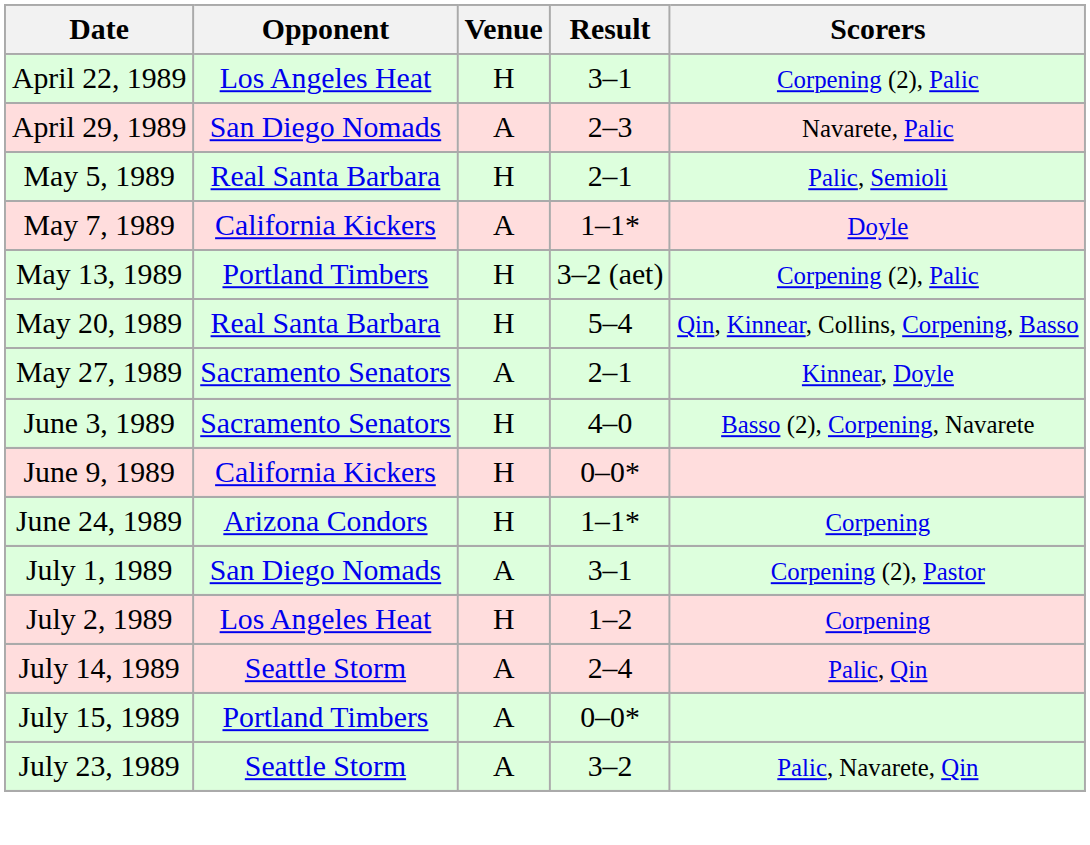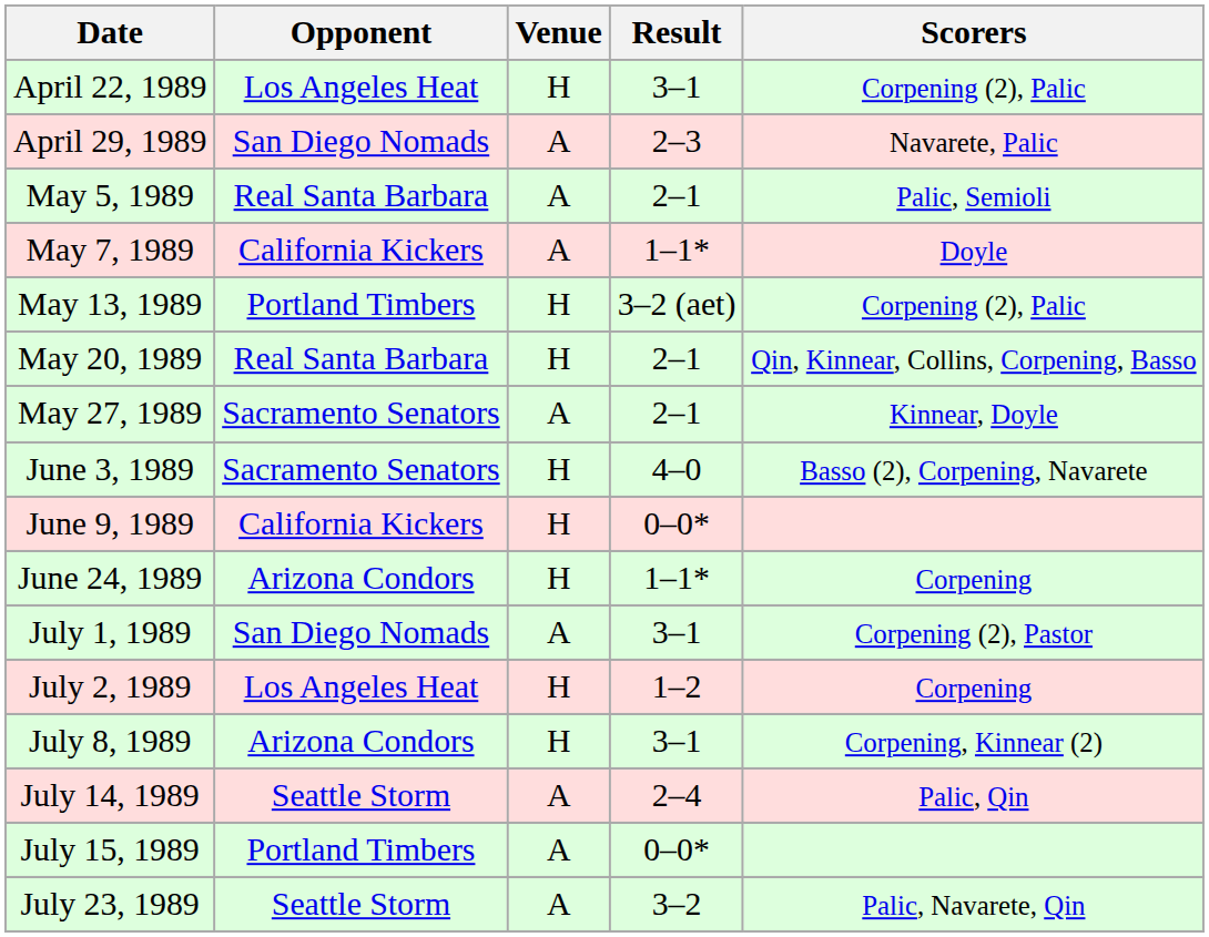May 5, 1989 | Venue: H -> A
May 20, 1989 | Result: 5–4 -> 2–1
+ row: July 8, 1989 | Arizona Condors | H | 3–1 | Corpening, Kinnear (2)
